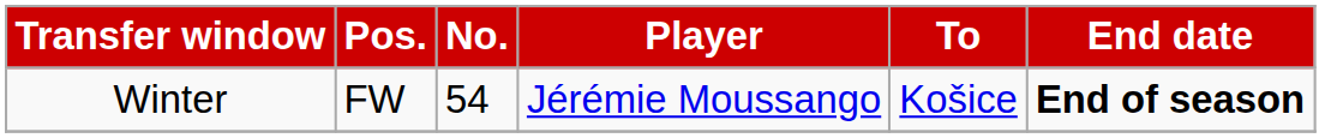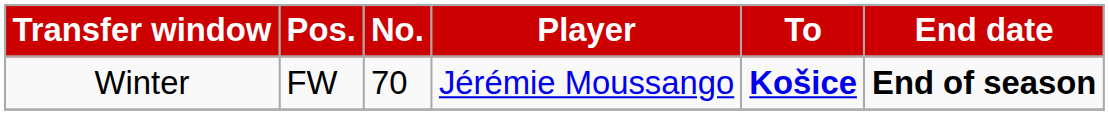Winter | No.: 54 -> 70
Winter | To: normal -> bold
